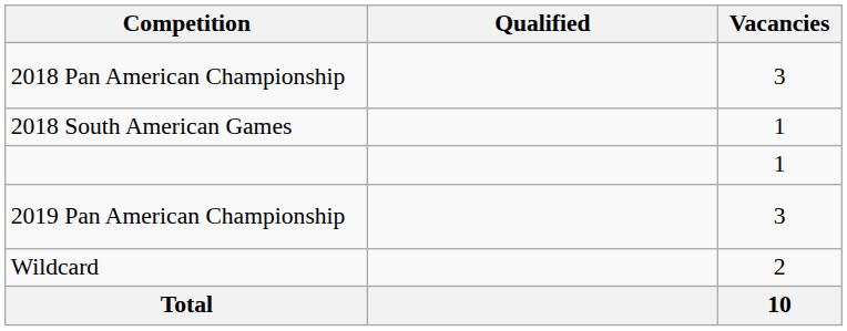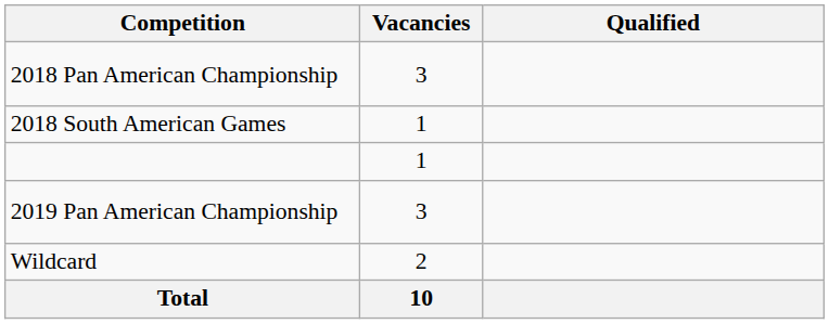columns swapped: Vacancies <-> Qualified
